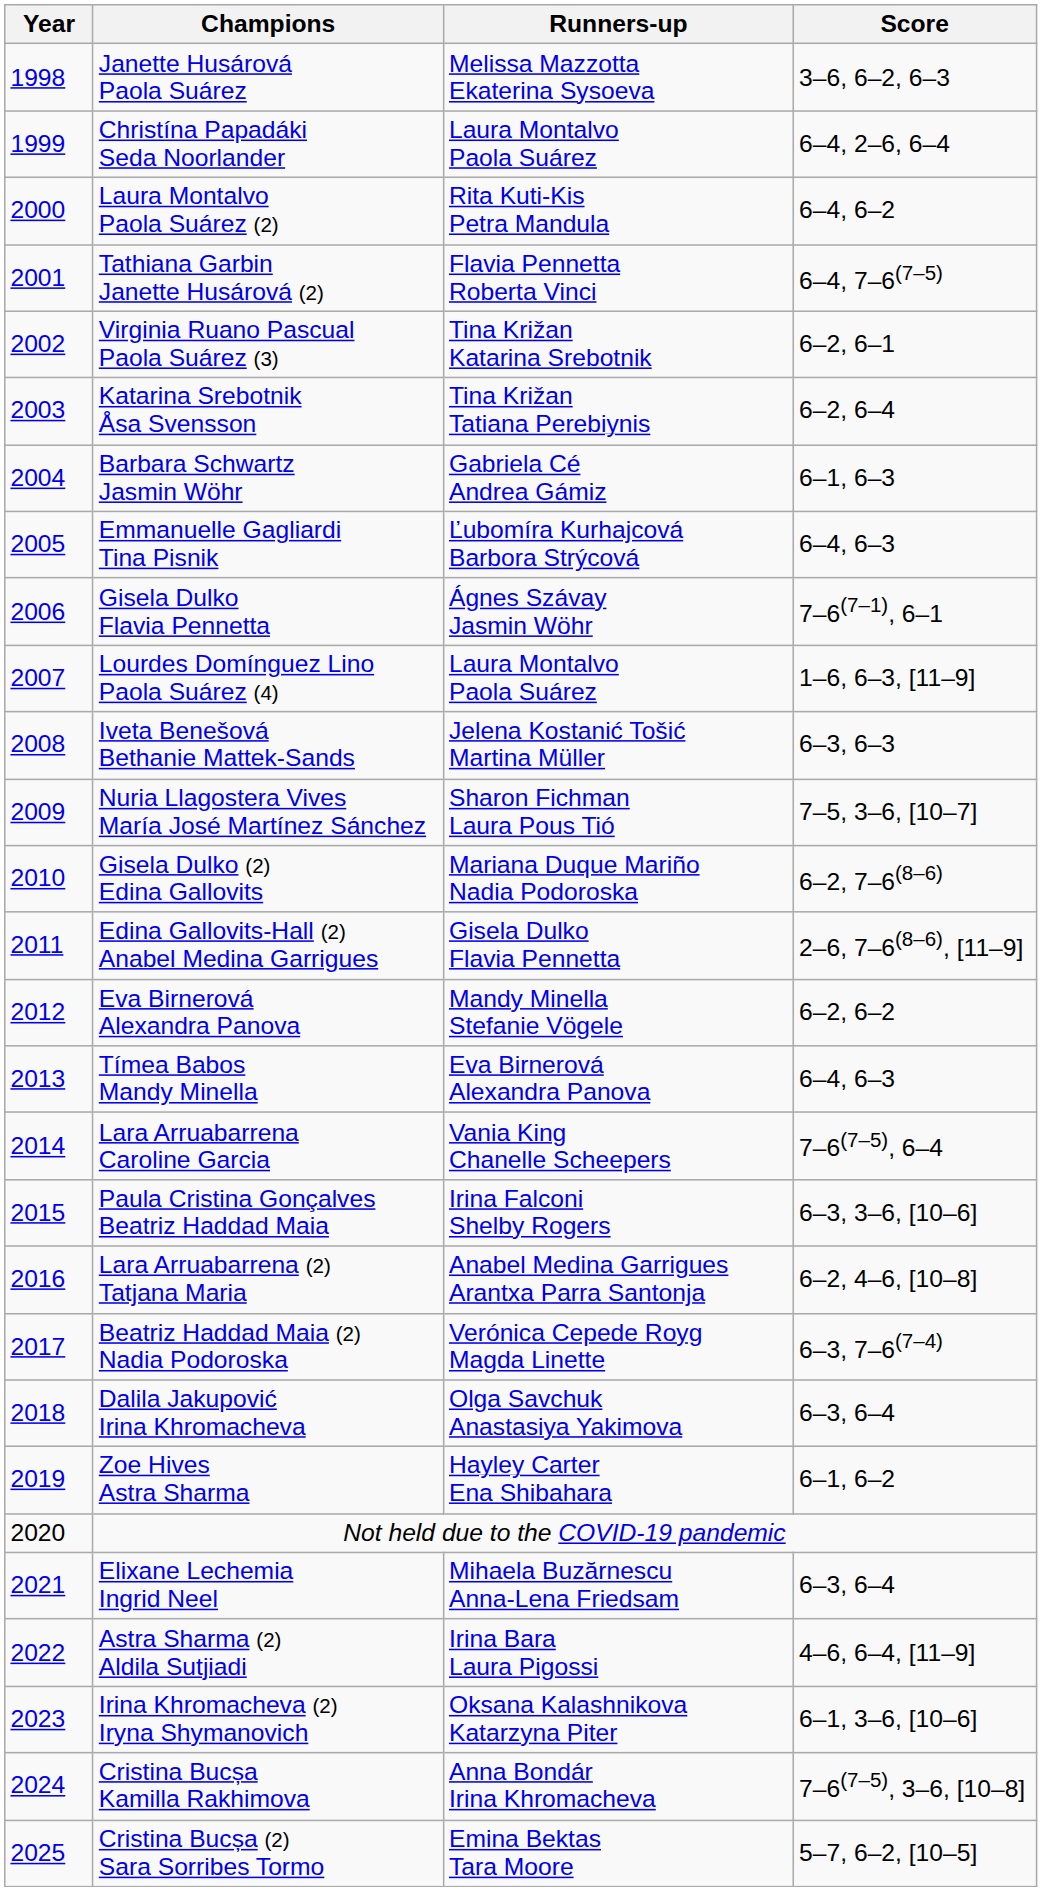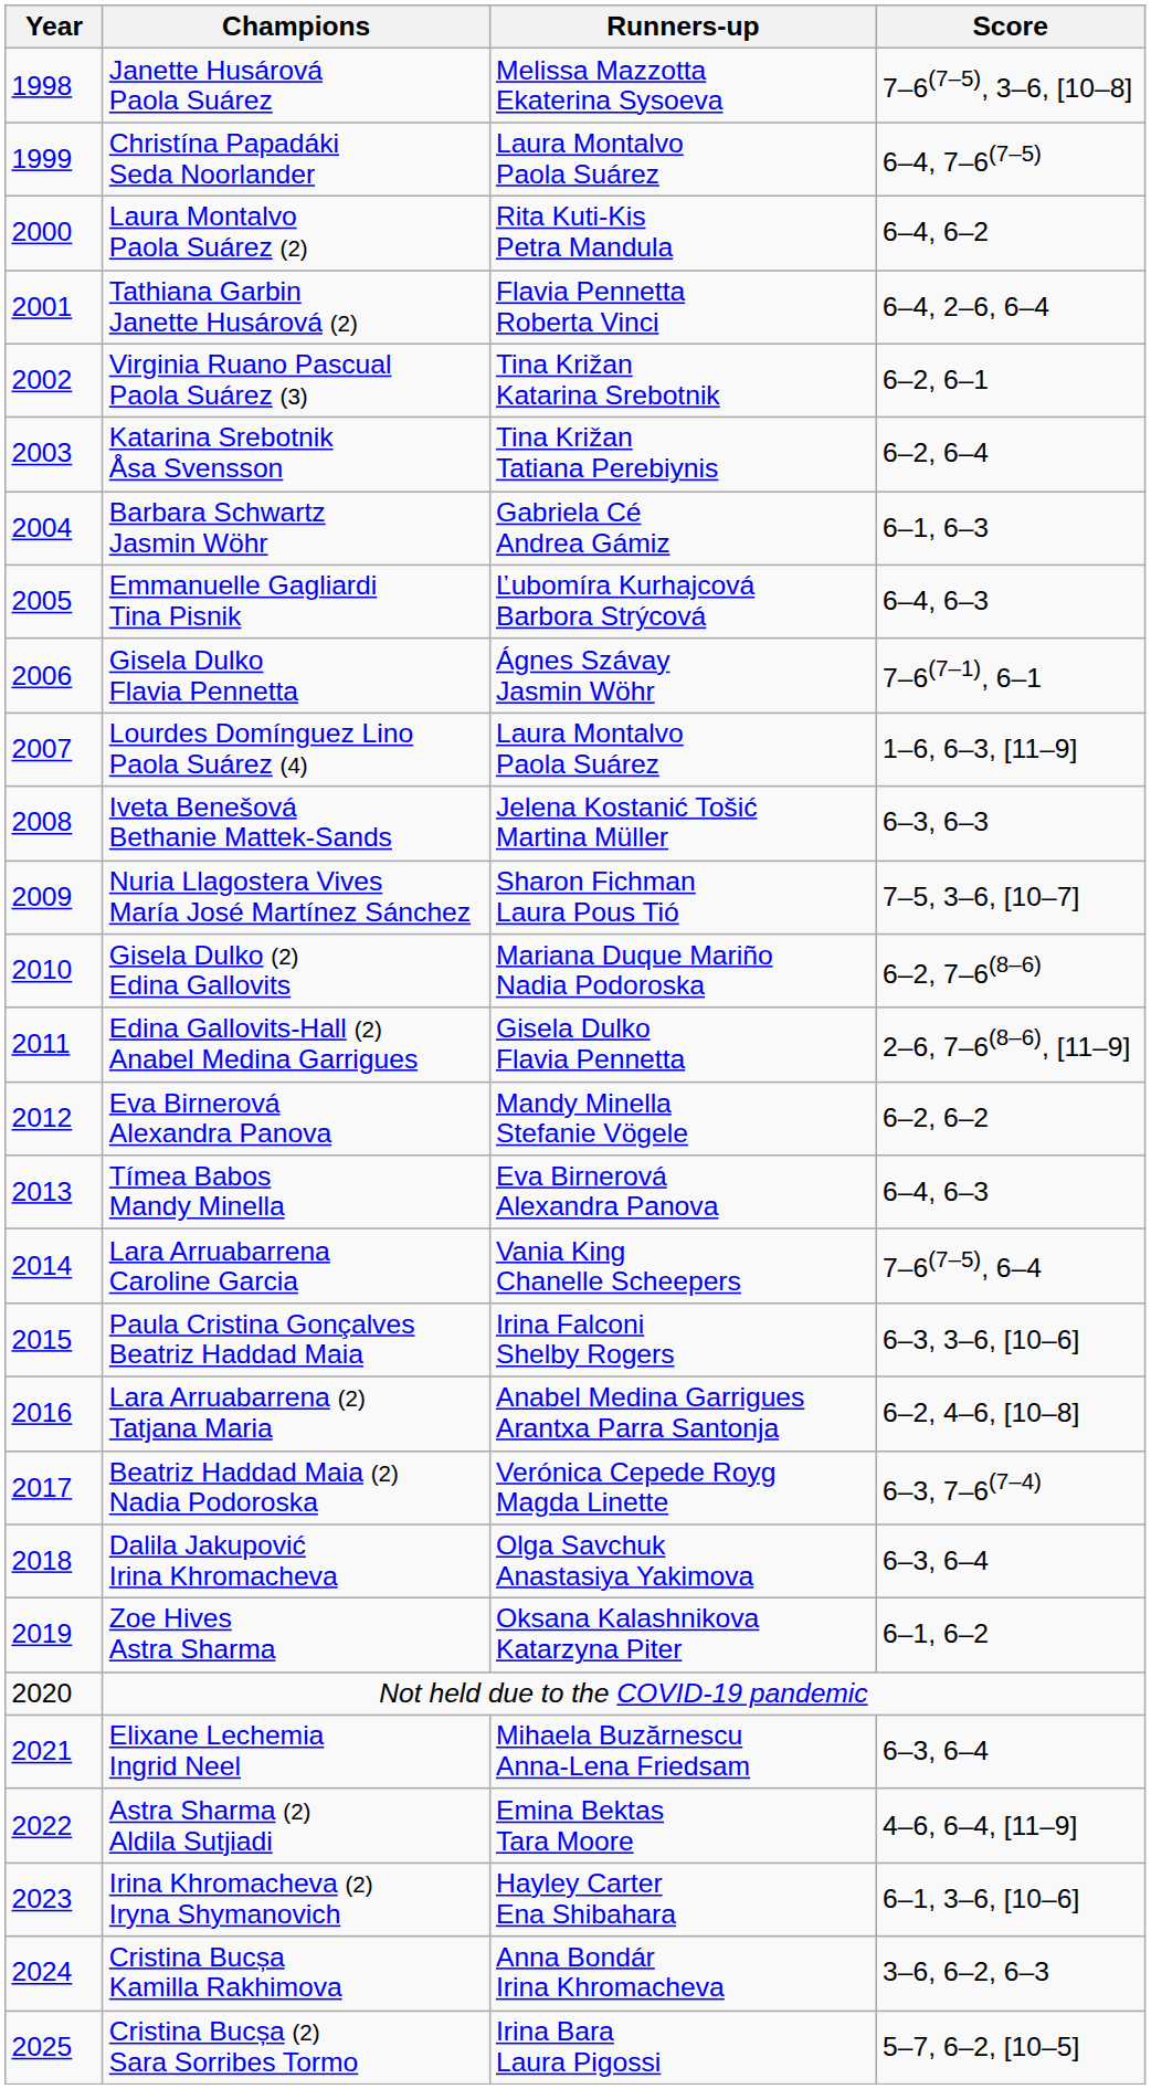Janette Husárová Paola Suárez | Score: 3–6, 6–2, 6–3 -> 7–6(7–5), 3–6, [10–8]
Christína Papadáki Seda Noorlander | Score: 6–4, 2–6, 6–4 -> 6–4, 7–6(7–5)
Tathiana Garbin Janette Husárová (2) | Score: 6–4, 7–6(7–5) -> 6–4, 2–6, 6–4
Zoe Hives Astra Sharma | Runners-up: Hayley Carter Ena Shibahara -> Oksana Kalashnikova Katarzyna Piter
Astra Sharma (2) Aldila Sutjiadi | Runners-up: Irina Bara Laura Pigossi -> Emina Bektas Tara Moore
Irina Khromacheva (2) Iryna Shymanovich | Runners-up: Oksana Kalashnikova Katarzyna Piter -> Hayley Carter Ena Shibahara
Cristina Bucșa Kamilla Rakhimova | Score: 7–6(7–5), 3–6, [10–8] -> 3–6, 6–2, 6–3
Cristina Bucșa (2) Sara Sorribes Tormo | Runners-up: Emina Bektas Tara Moore -> Irina Bara Laura Pigossi
